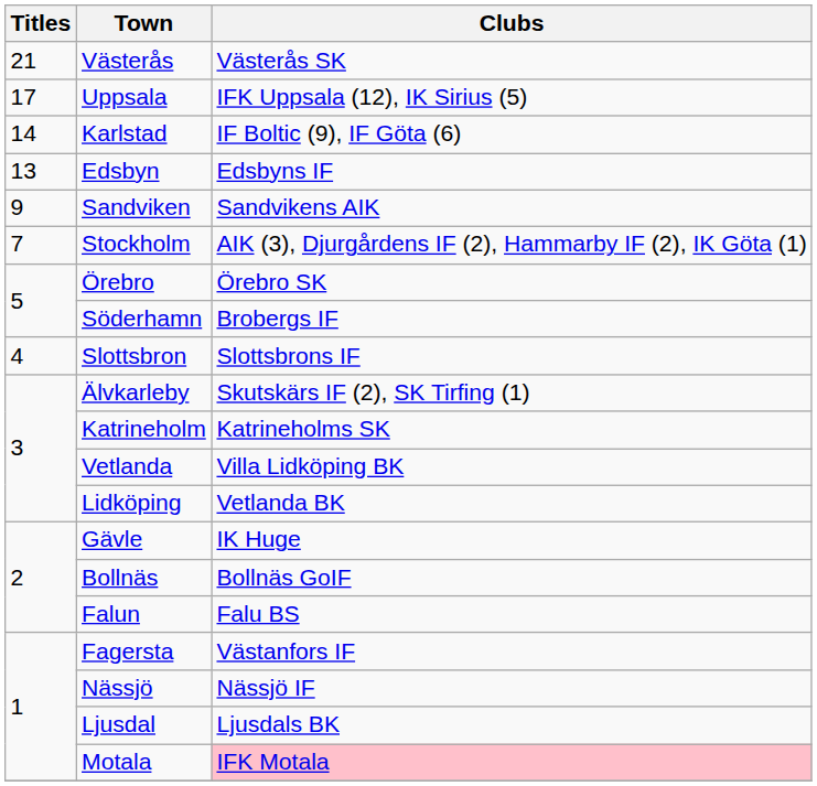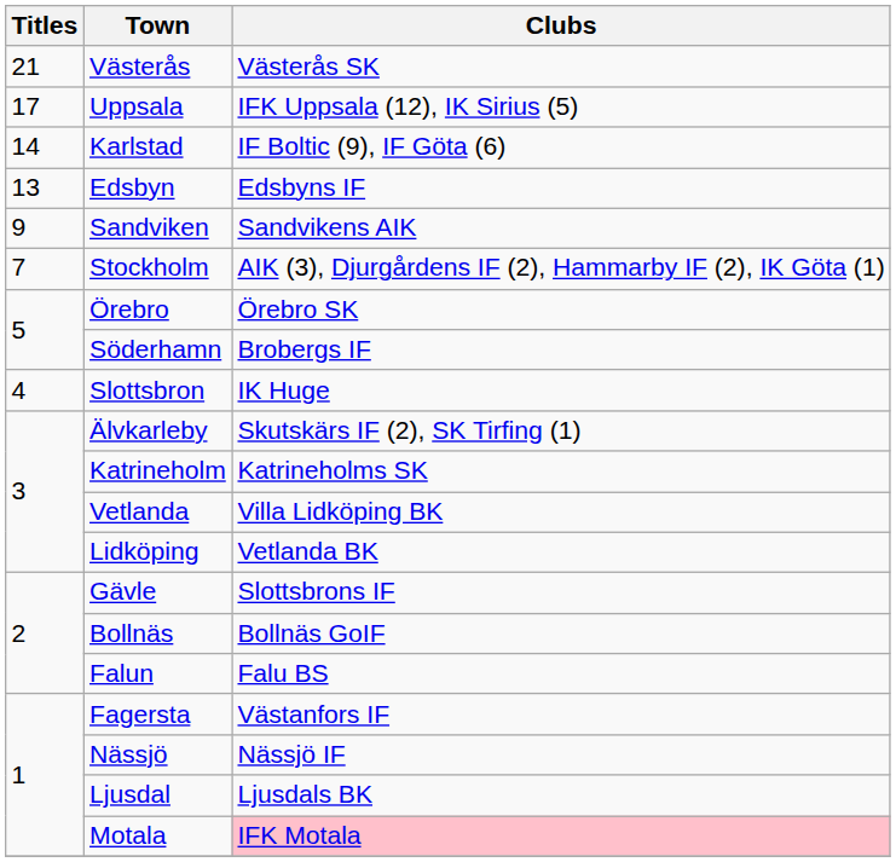Slottsbron | Clubs: Slottsbrons IF -> IK Huge
Gävle | Clubs: IK Huge -> Slottsbrons IF
